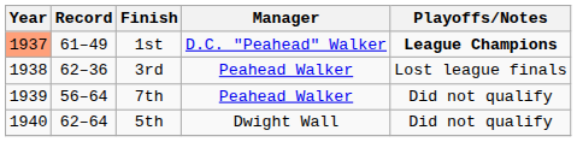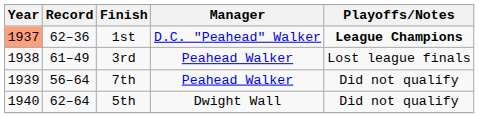1st | Record: 61–49 -> 62–36
3rd | Record: 62–36 -> 61–49
